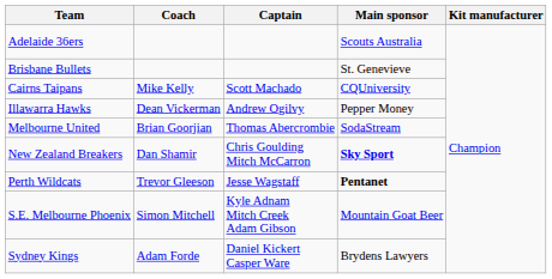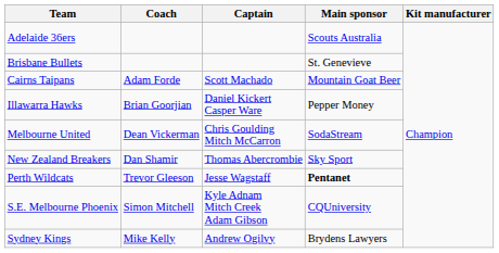Cairns Taipans | Coach: Mike Kelly -> Adam Forde
Cairns Taipans | Main sponsor: CQUniversity -> Mountain Goat Beer
Illawarra Hawks | Coach: Dean Vickerman -> Brian Goorjian
Illawarra Hawks | Captain: Andrew Ogilvy -> Daniel Kickert Casper Ware
Melbourne United | Coach: Brian Goorjian -> Dean Vickerman
Melbourne United | Captain: Thomas Abercrombie -> Chris Goulding Mitch McCarron
New Zealand Breakers | Captain: Chris Goulding Mitch McCarron -> Thomas Abercrombie
New Zealand Breakers | Main sponsor: bold -> normal
S.E. Melbourne Phoenix | Main sponsor: Mountain Goat Beer -> CQUniversity
Sydney Kings | Coach: Adam Forde -> Mike Kelly
Sydney Kings | Captain: Daniel Kickert Casper Ware -> Andrew Ogilvy
